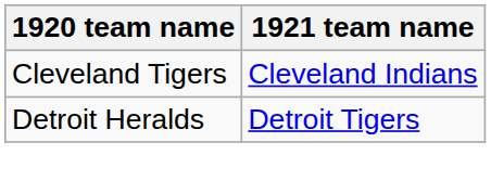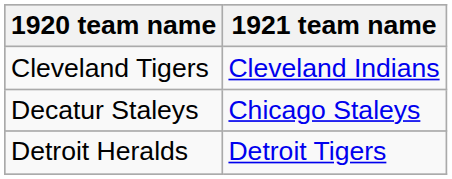+ row: Decatur Staleys | Chicago Staleys
